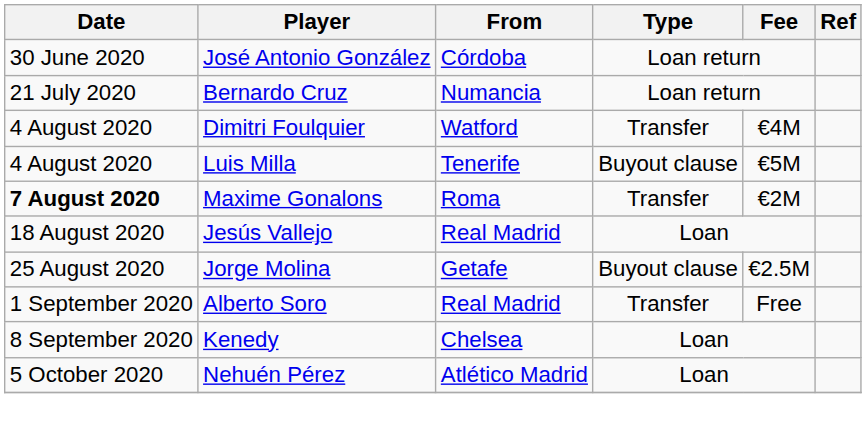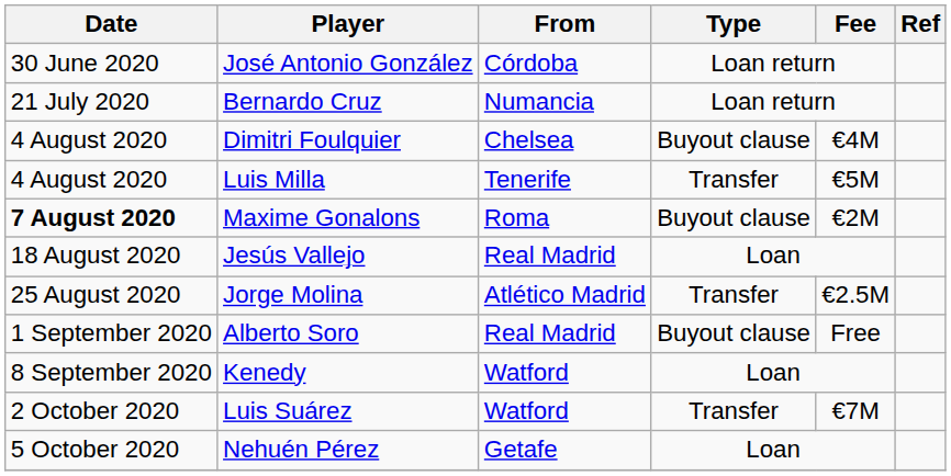Dimitri Foulquier | From: Watford -> Chelsea
Dimitri Foulquier | Type: Transfer -> Buyout clause
Luis Milla | Type: Buyout clause -> Transfer
Maxime Gonalons | Type: Transfer -> Buyout clause
Jorge Molina | From: Getafe -> Atlético Madrid
Jorge Molina | Type: Buyout clause -> Transfer
Alberto Soro | Type: Transfer -> Buyout clause
Kenedy | From: Chelsea -> Watford
+ row: 2 October 2020 | Luis Suárez | Watford | Transfer | €7M
Nehuén Pérez | From: Atlético Madrid -> Getafe
